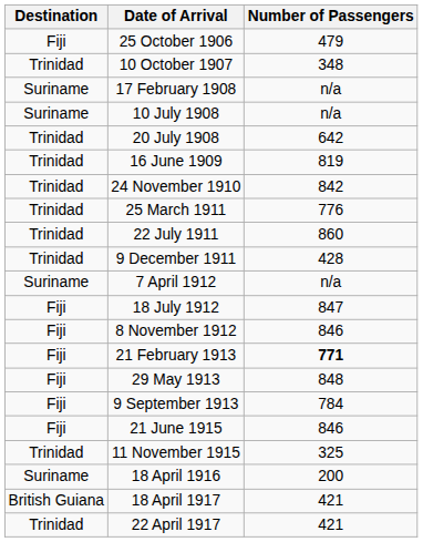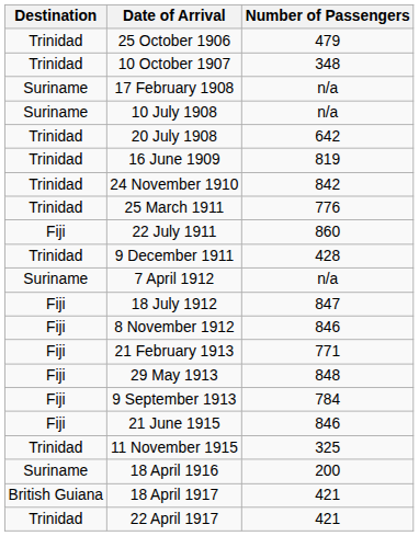25 October 1906 | Destination: Fiji -> Trinidad
22 July 1911 | Destination: Trinidad -> Fiji
21 February 1913 | Number of Passengers: bold -> normal
